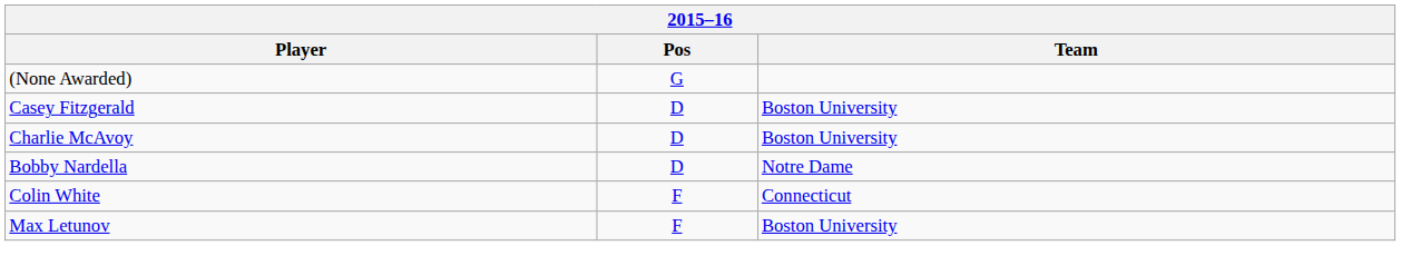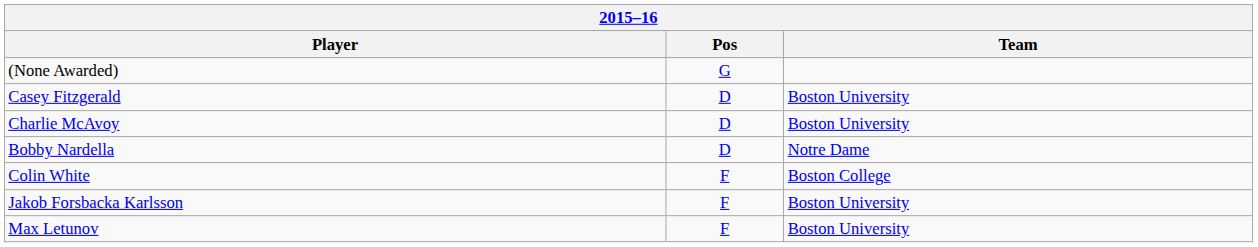Colin White | Team: Connecticut -> Boston College
+ row: Jakob Forsbacka Karlsson | F | Boston University
